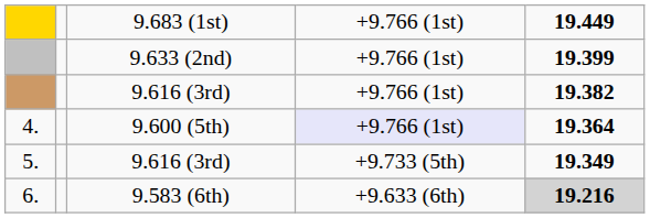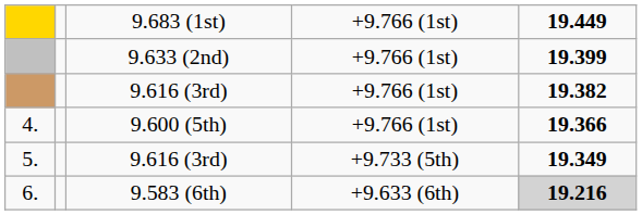4. | column 4: lavender background -> no background
4. | column 5: 19.364 -> 19.366
